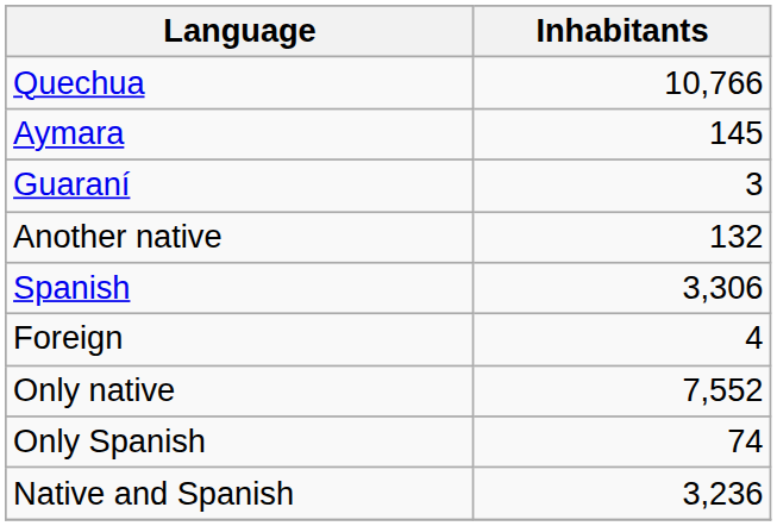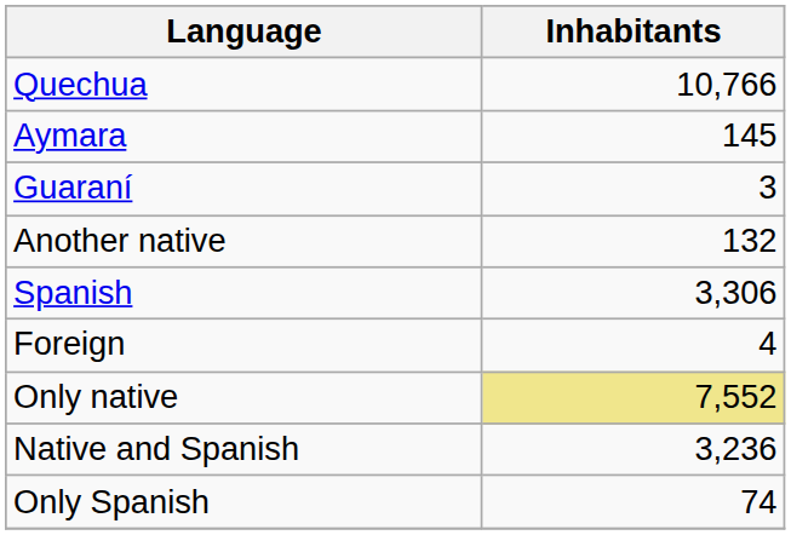Only native | Inhabitants: no background -> khaki background
rows swapped: Native and Spanish <-> Only Spanish
